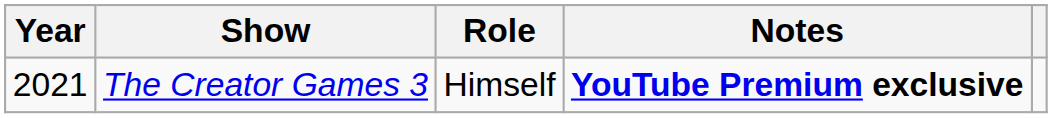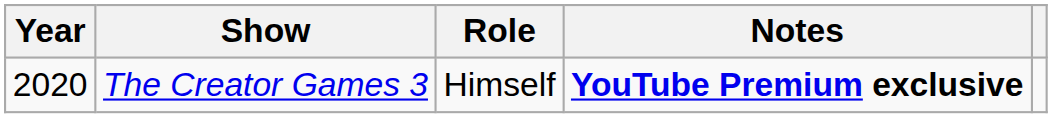The Creator Games 3 | Year: 2021 -> 2020
